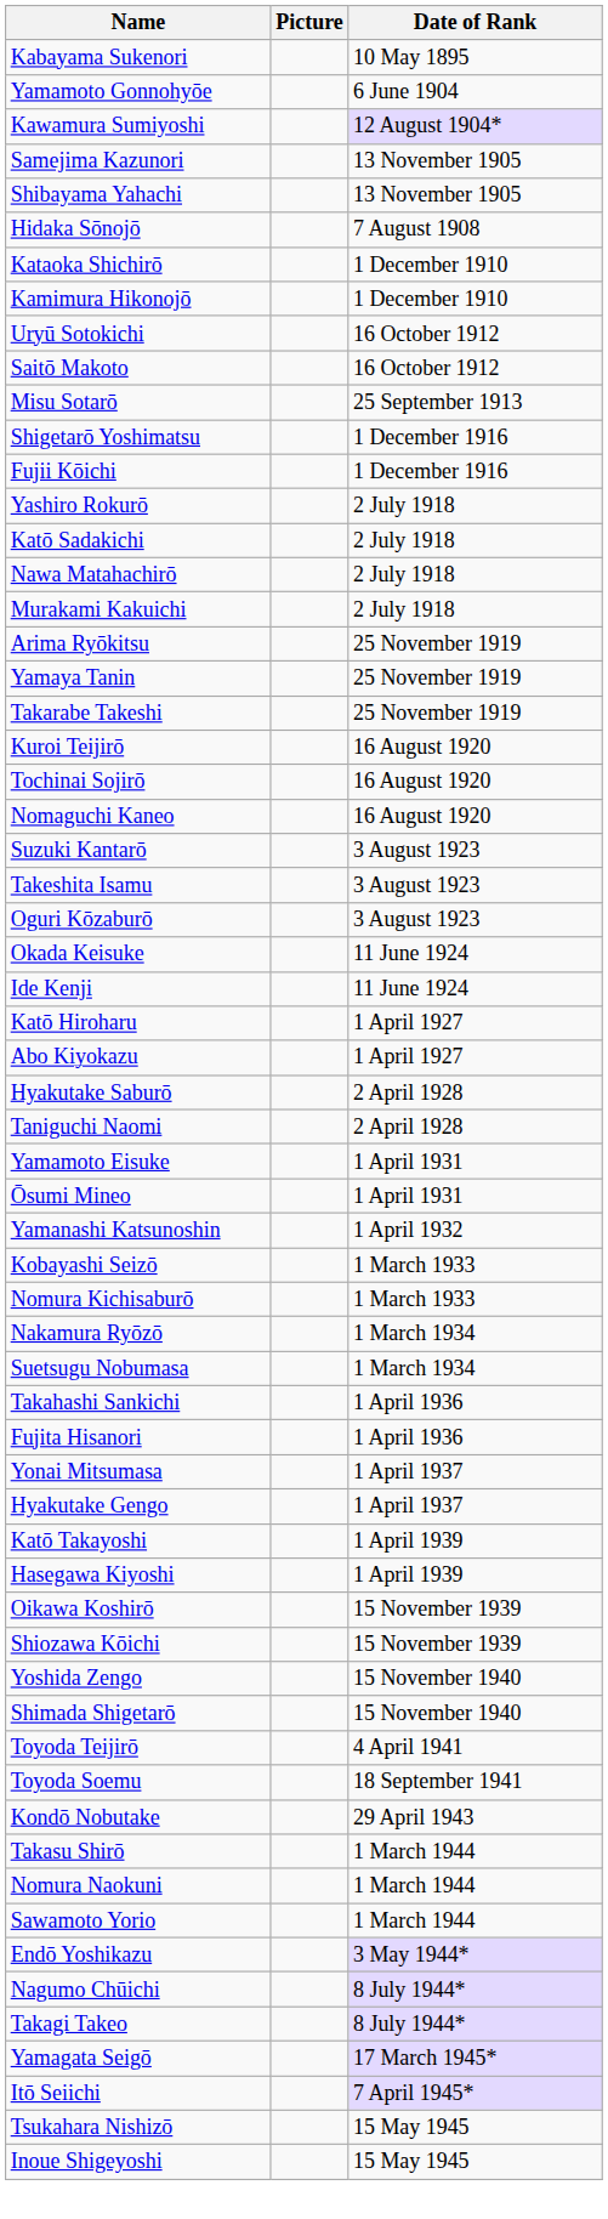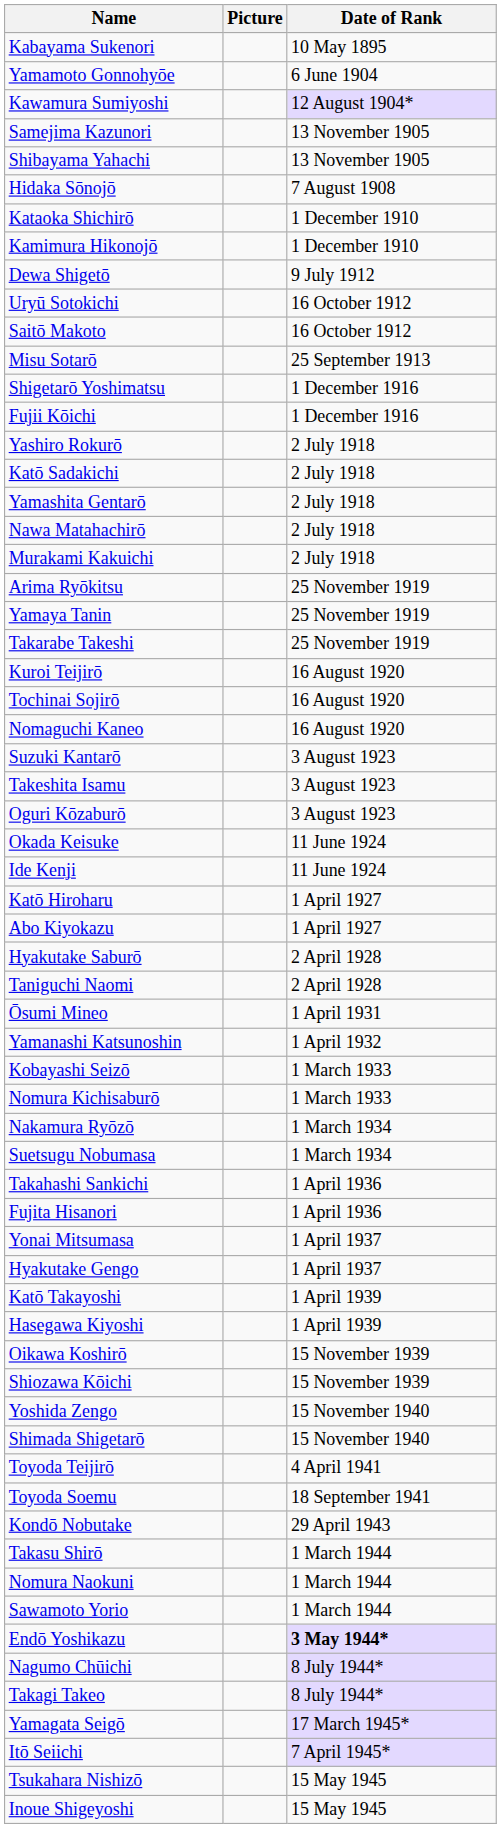+ row: Dewa Shigetō | 9 July 1912
+ row: Yamashita Gentarō | 2 July 1918
- row: Yamamoto Eisuke | 1 April 1931
Endō Yoshikazu | Date of Rank: normal -> bold
